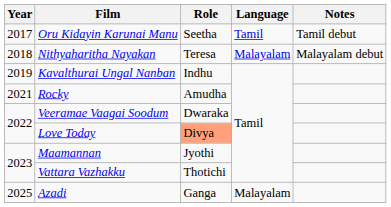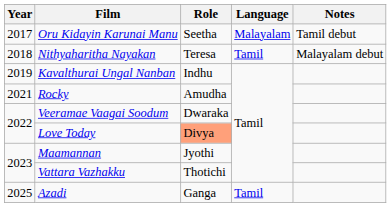Oru Kidayin Karunai Manu | Language: Tamil -> Malayalam
Nithyaharitha Nayakan | Language: Malayalam -> Tamil
Azadi | Language: Malayalam -> Tamil
